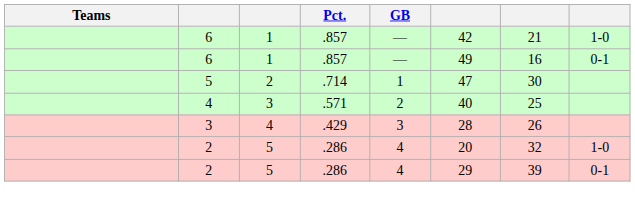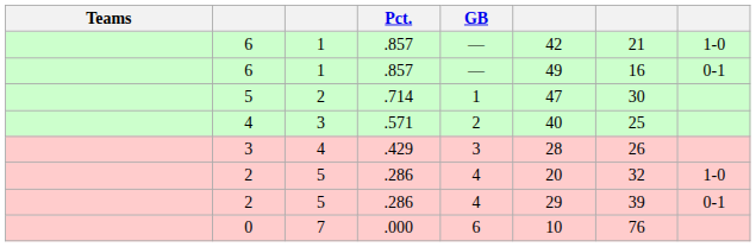+ row: 0 | 7 | .000 | 6 | 10 | 76
